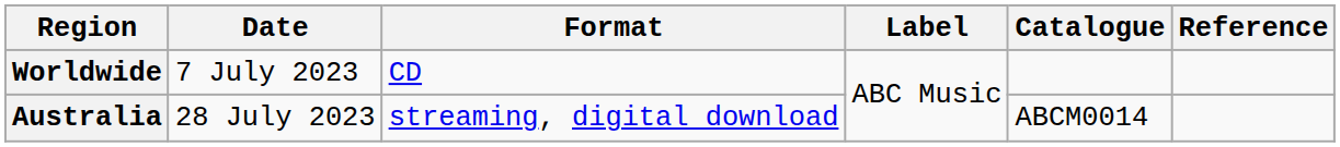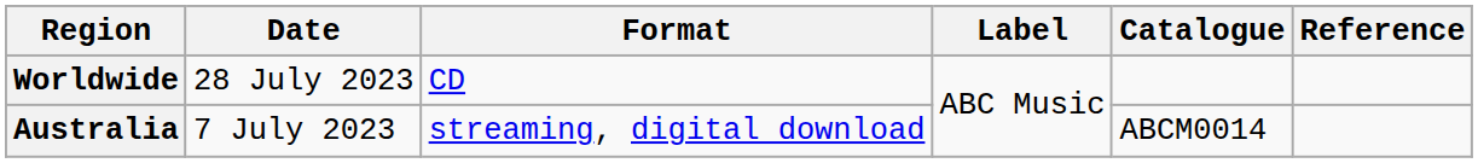Worldwide | Date: 7 July 2023 -> 28 July 2023
Australia | Date: 28 July 2023 -> 7 July 2023
